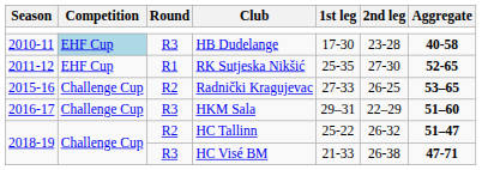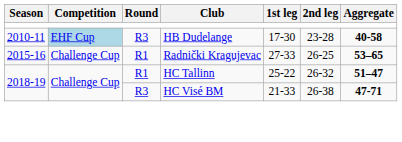- row: 2011-12 | EHF Cup | R1 | RK Sutjeska Nikšić | 25-35 | 27-30 | 52-65
Radnički Kragujevac | Round: R2 -> R1
- row: 2016-17 | Challenge Cup | R3 | HKM Sala | 29–31 | 22–29 | 51–60
HC Tallinn | Round: R2 -> R1
